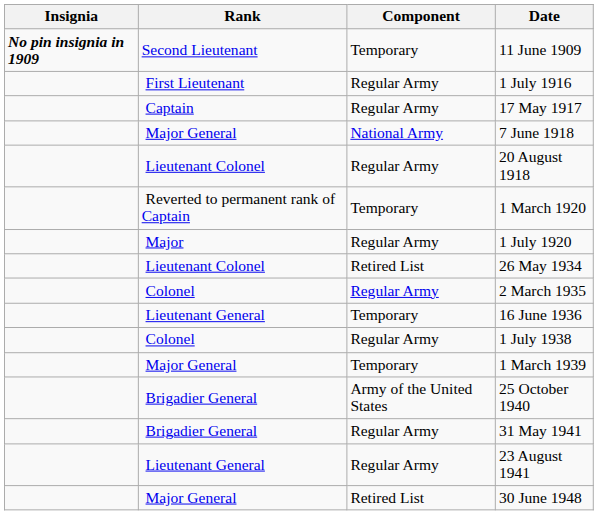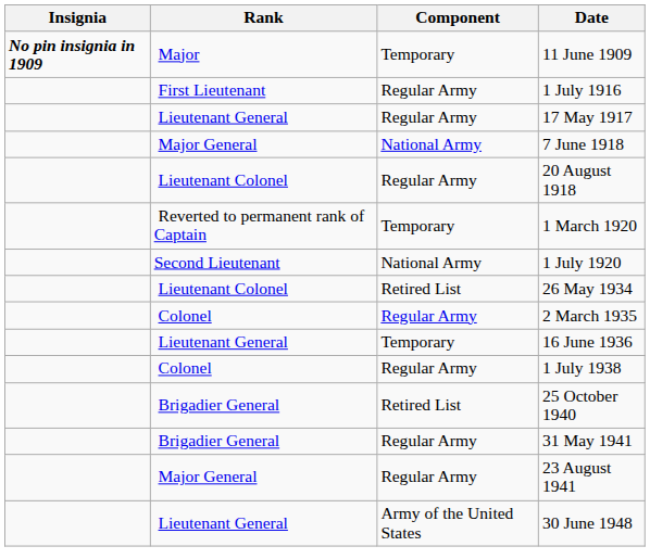11 June 1909 | Rank: Second Lieutenant -> Major
17 May 1917 | Rank: Captain -> Lieutenant General
1 July 1920 | Rank: Major -> Second Lieutenant
1 July 1920 | Component: Regular Army -> National Army
- row: Major General | Temporary | 1 March 1939
25 October 1940 | Component: Army of the United States -> Retired List
23 August 1941 | Rank: Lieutenant General -> Major General
30 June 1948 | Rank: Major General -> Lieutenant General
30 June 1948 | Component: Retired List -> Army of the United States
